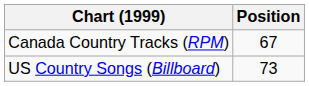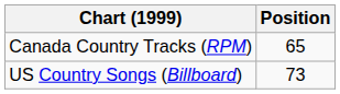Canada Country Tracks (RPM) | Position: 67 -> 65
